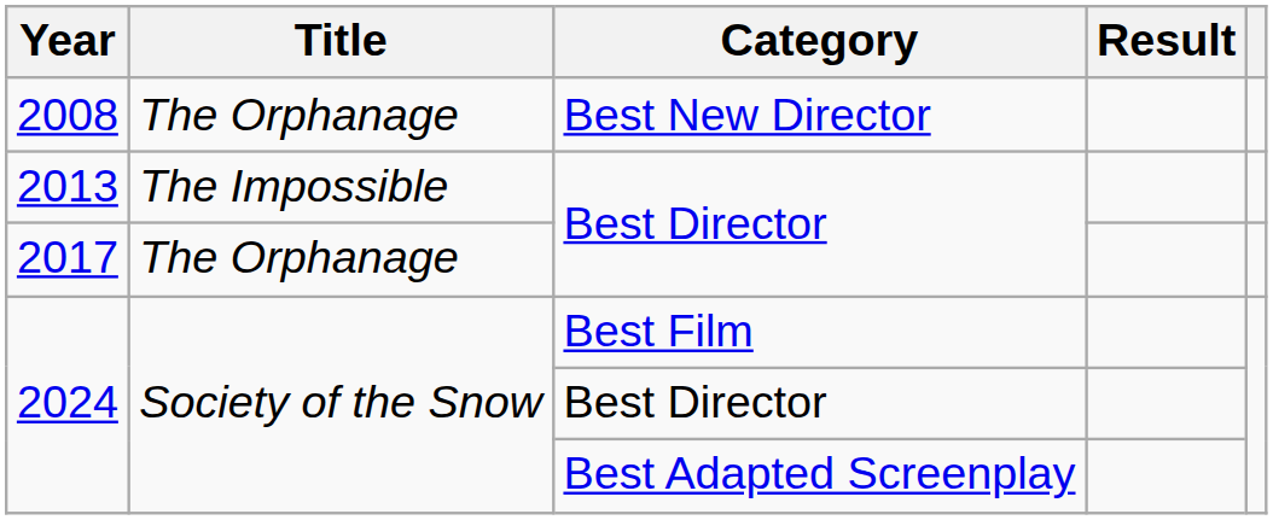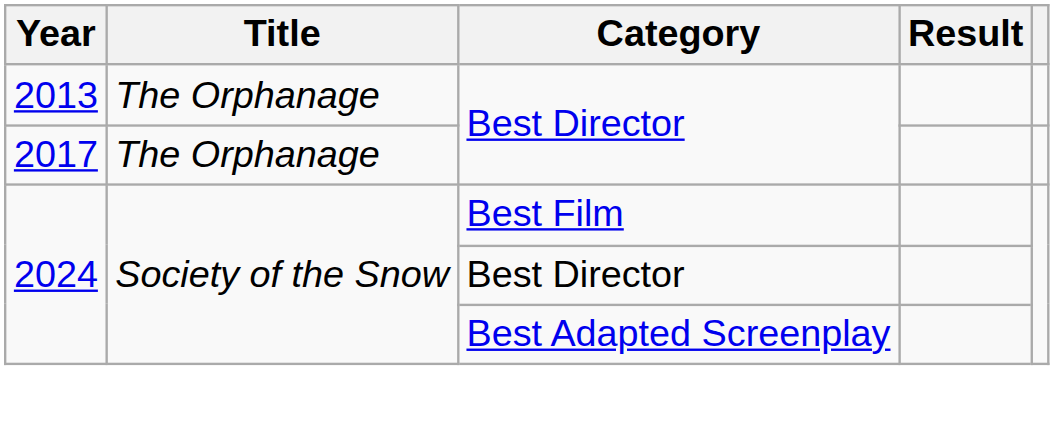- row: 2008 | The Orphanage | Best New Director
2013 | Title: The Impossible -> The Orphanage
